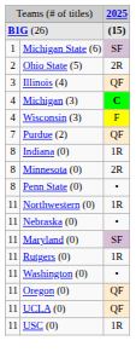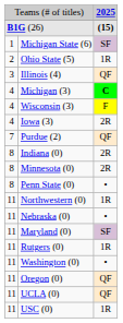Ohio State (5) | column 3: 2R -> 1R
+ row: 4 | Iowa (3) | 2R
Indiana (0) | column 3: 1R -> 2R
